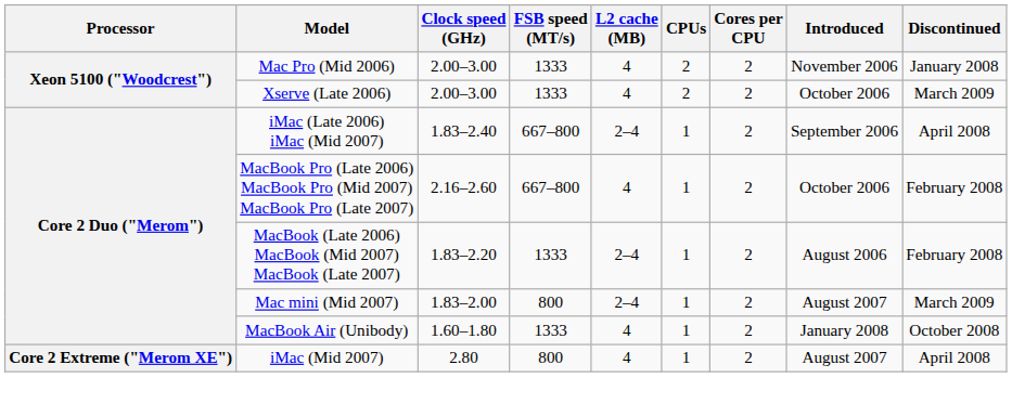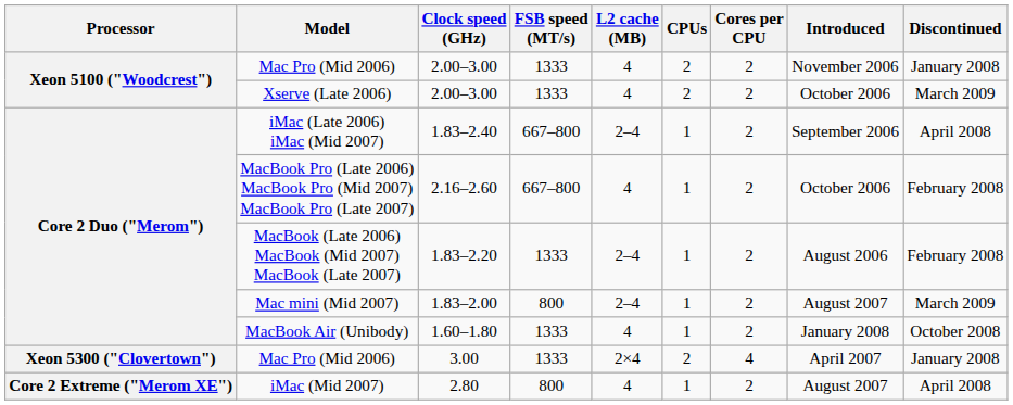+ row: Xeon 5300 ("Clovertown") | Mac Pro (Mid 2006) | 3.00 | 1333 | 2×4 | 2 | 4 | April 2007 | January 2008
